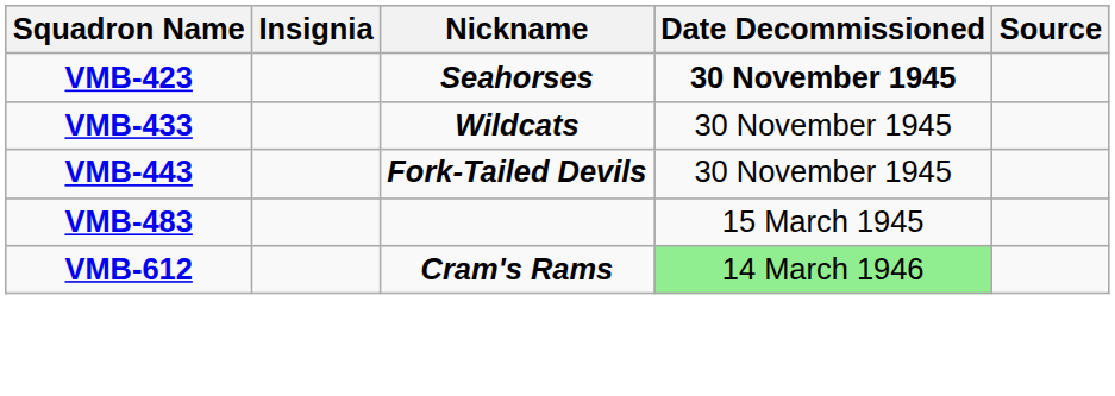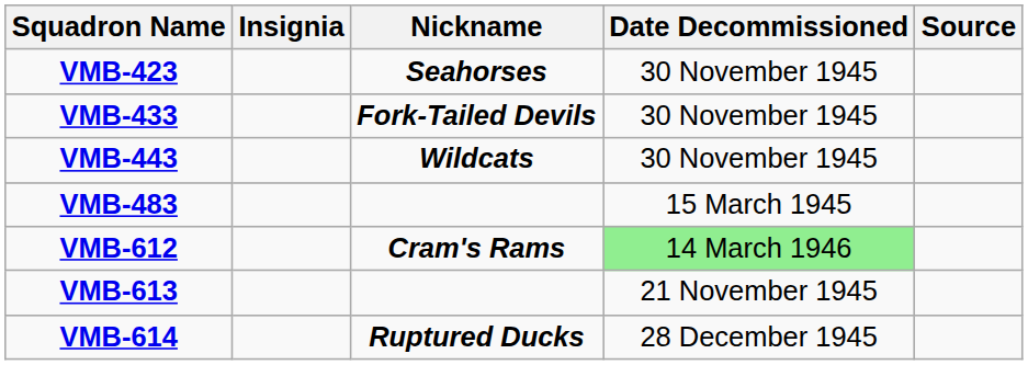VMB-423 | Date Decommissioned: bold -> normal
VMB-433 | Nickname: Wildcats -> Fork-Tailed Devils
VMB-443 | Nickname: Fork-Tailed Devils -> Wildcats
+ row: VMB-613 | 21 November 1945
+ row: VMB-614 | Ruptured Ducks | 28 December 1945
